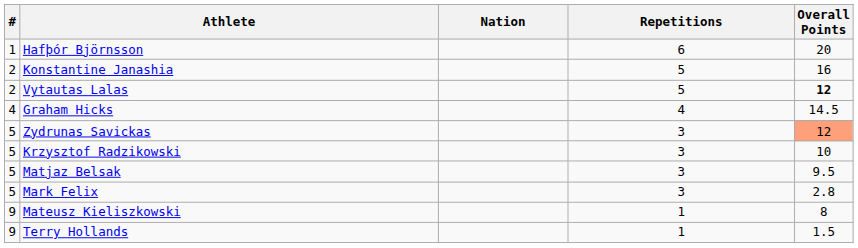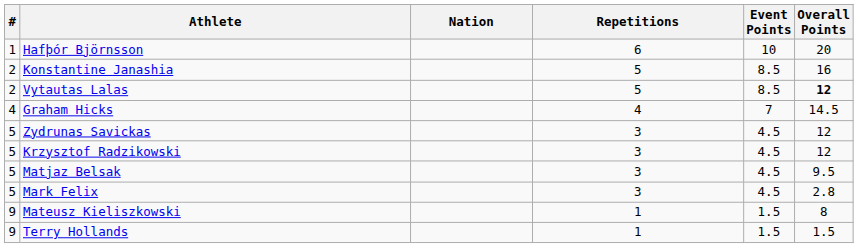+ column: Event Points | 10 | 8.5 | 8.5 | 7 | 4.5 | 4.5 | 4.5 | 4.5 | 1.5 | 1.5
Zydrunas Savickas | Overall Points: lightsalmon background -> no background
Krzysztof Radzikowski | Overall Points: 10 -> 12
